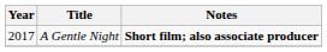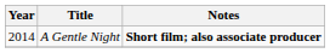A Gentle Night | Year: 2017 -> 2014
